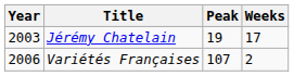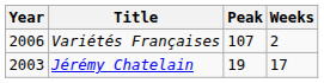rows swapped: Jérémy Chatelain <-> Variétés Françaises
